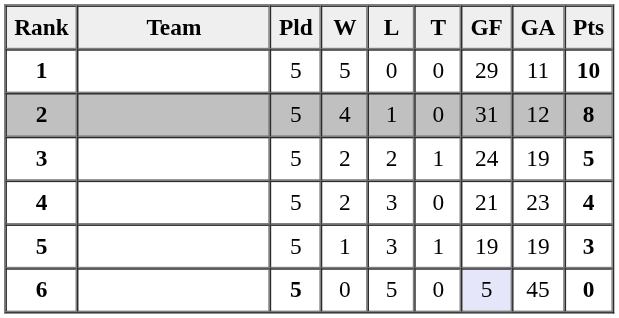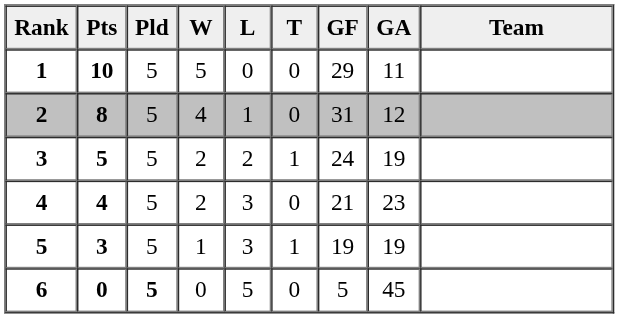columns swapped: Team <-> Pts
6 | GF: lavender background -> no background
